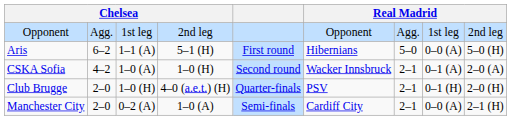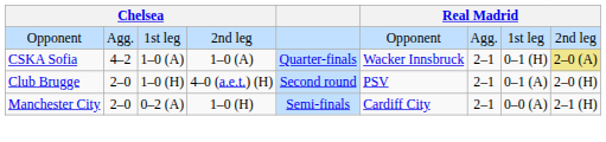- row: Aris | 6–2 | 1–1 (A) | 5–1 (H) | First round | Hibernians | 5–0 | 0–0 (A) | 5–0 (H)
CSKA Sofia | column 4: 1–0 (H) -> 1–0 (A)
CSKA Sofia | column 5: Second round -> Quarter-finals
CSKA Sofia | column 8: 0–1 (A) -> 0–1 (H)
CSKA Sofia | column 9: no background -> khaki background
Club Brugge | column 5: Quarter-finals -> Second round
Club Brugge | column 8: 0–1 (H) -> 0–1 (A)
Manchester City | column 4: 1–0 (A) -> 1–0 (H)
